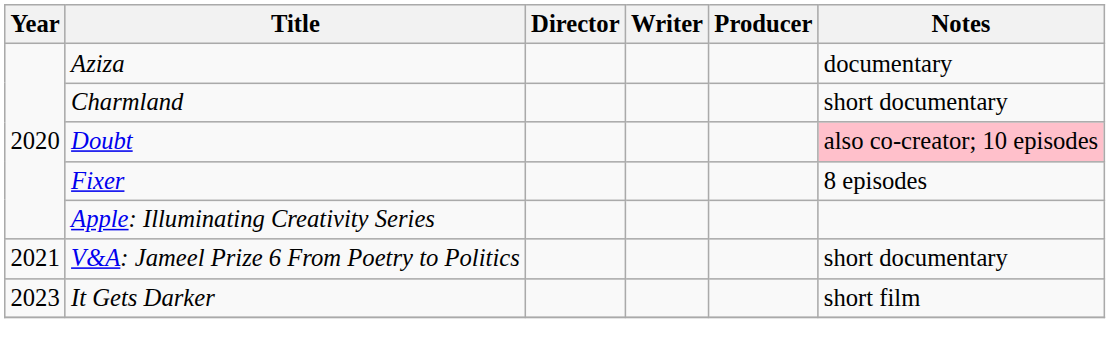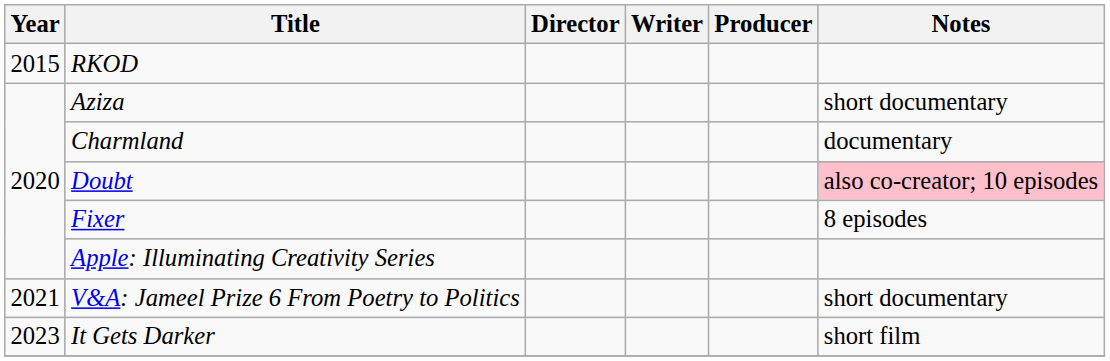+ row: 2015 | RKOD
Aziza | Notes: documentary -> short documentary
Charmland | Notes: short documentary -> documentary
